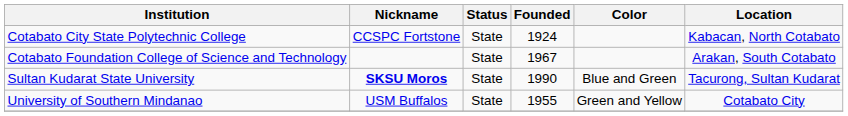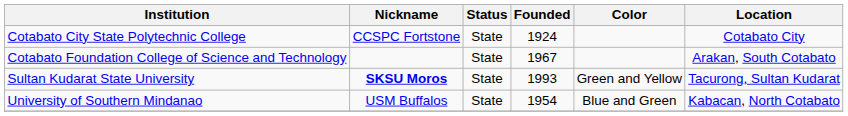Cotabato City State Polytechnic College | Location: Kabacan, North Cotabato -> Cotabato City
Sultan Kudarat State University | Founded: 1990 -> 1993
Sultan Kudarat State University | Color: Blue and Green -> Green and Yellow
University of Southern Mindanao | Founded: 1955 -> 1954
University of Southern Mindanao | Color: Green and Yellow -> Blue and Green
University of Southern Mindanao | Location: Cotabato City -> Kabacan, North Cotabato
